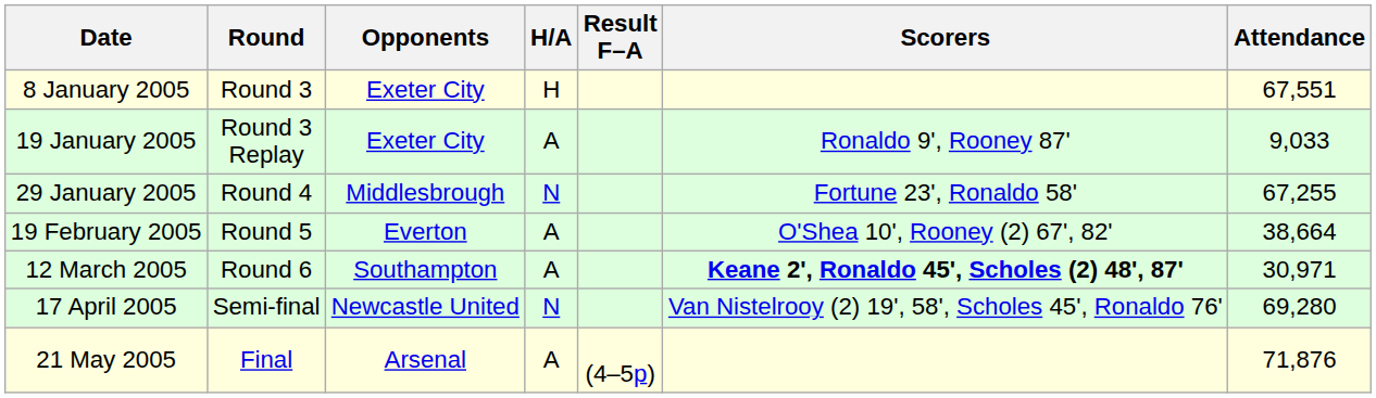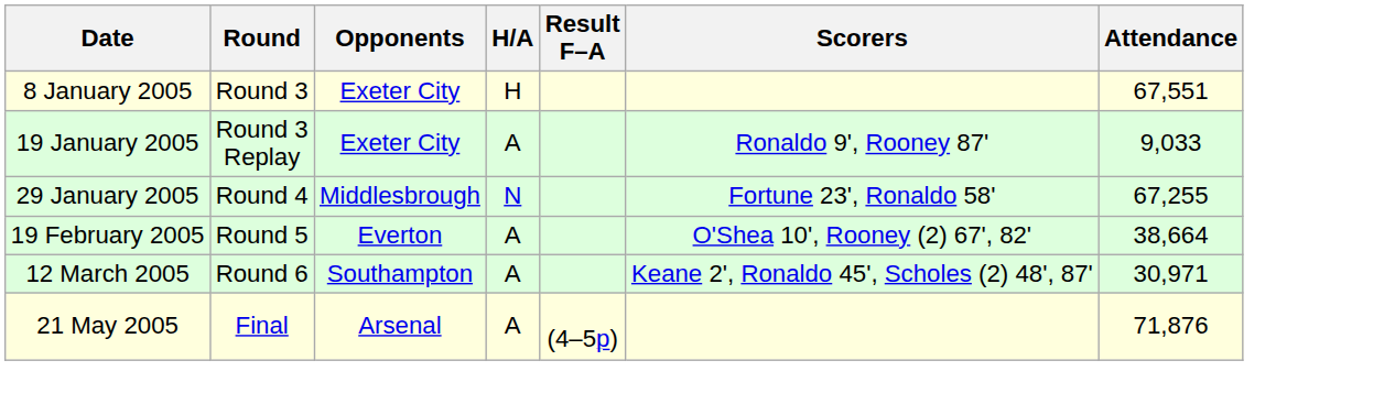12 March 2005 | Scorers: bold -> normal
- row: 17 April 2005 | Semi-final | Newcastle United | N | Van Nistelrooy (2) 19', 58', Scholes 45', Ronaldo 76' | 69,280
